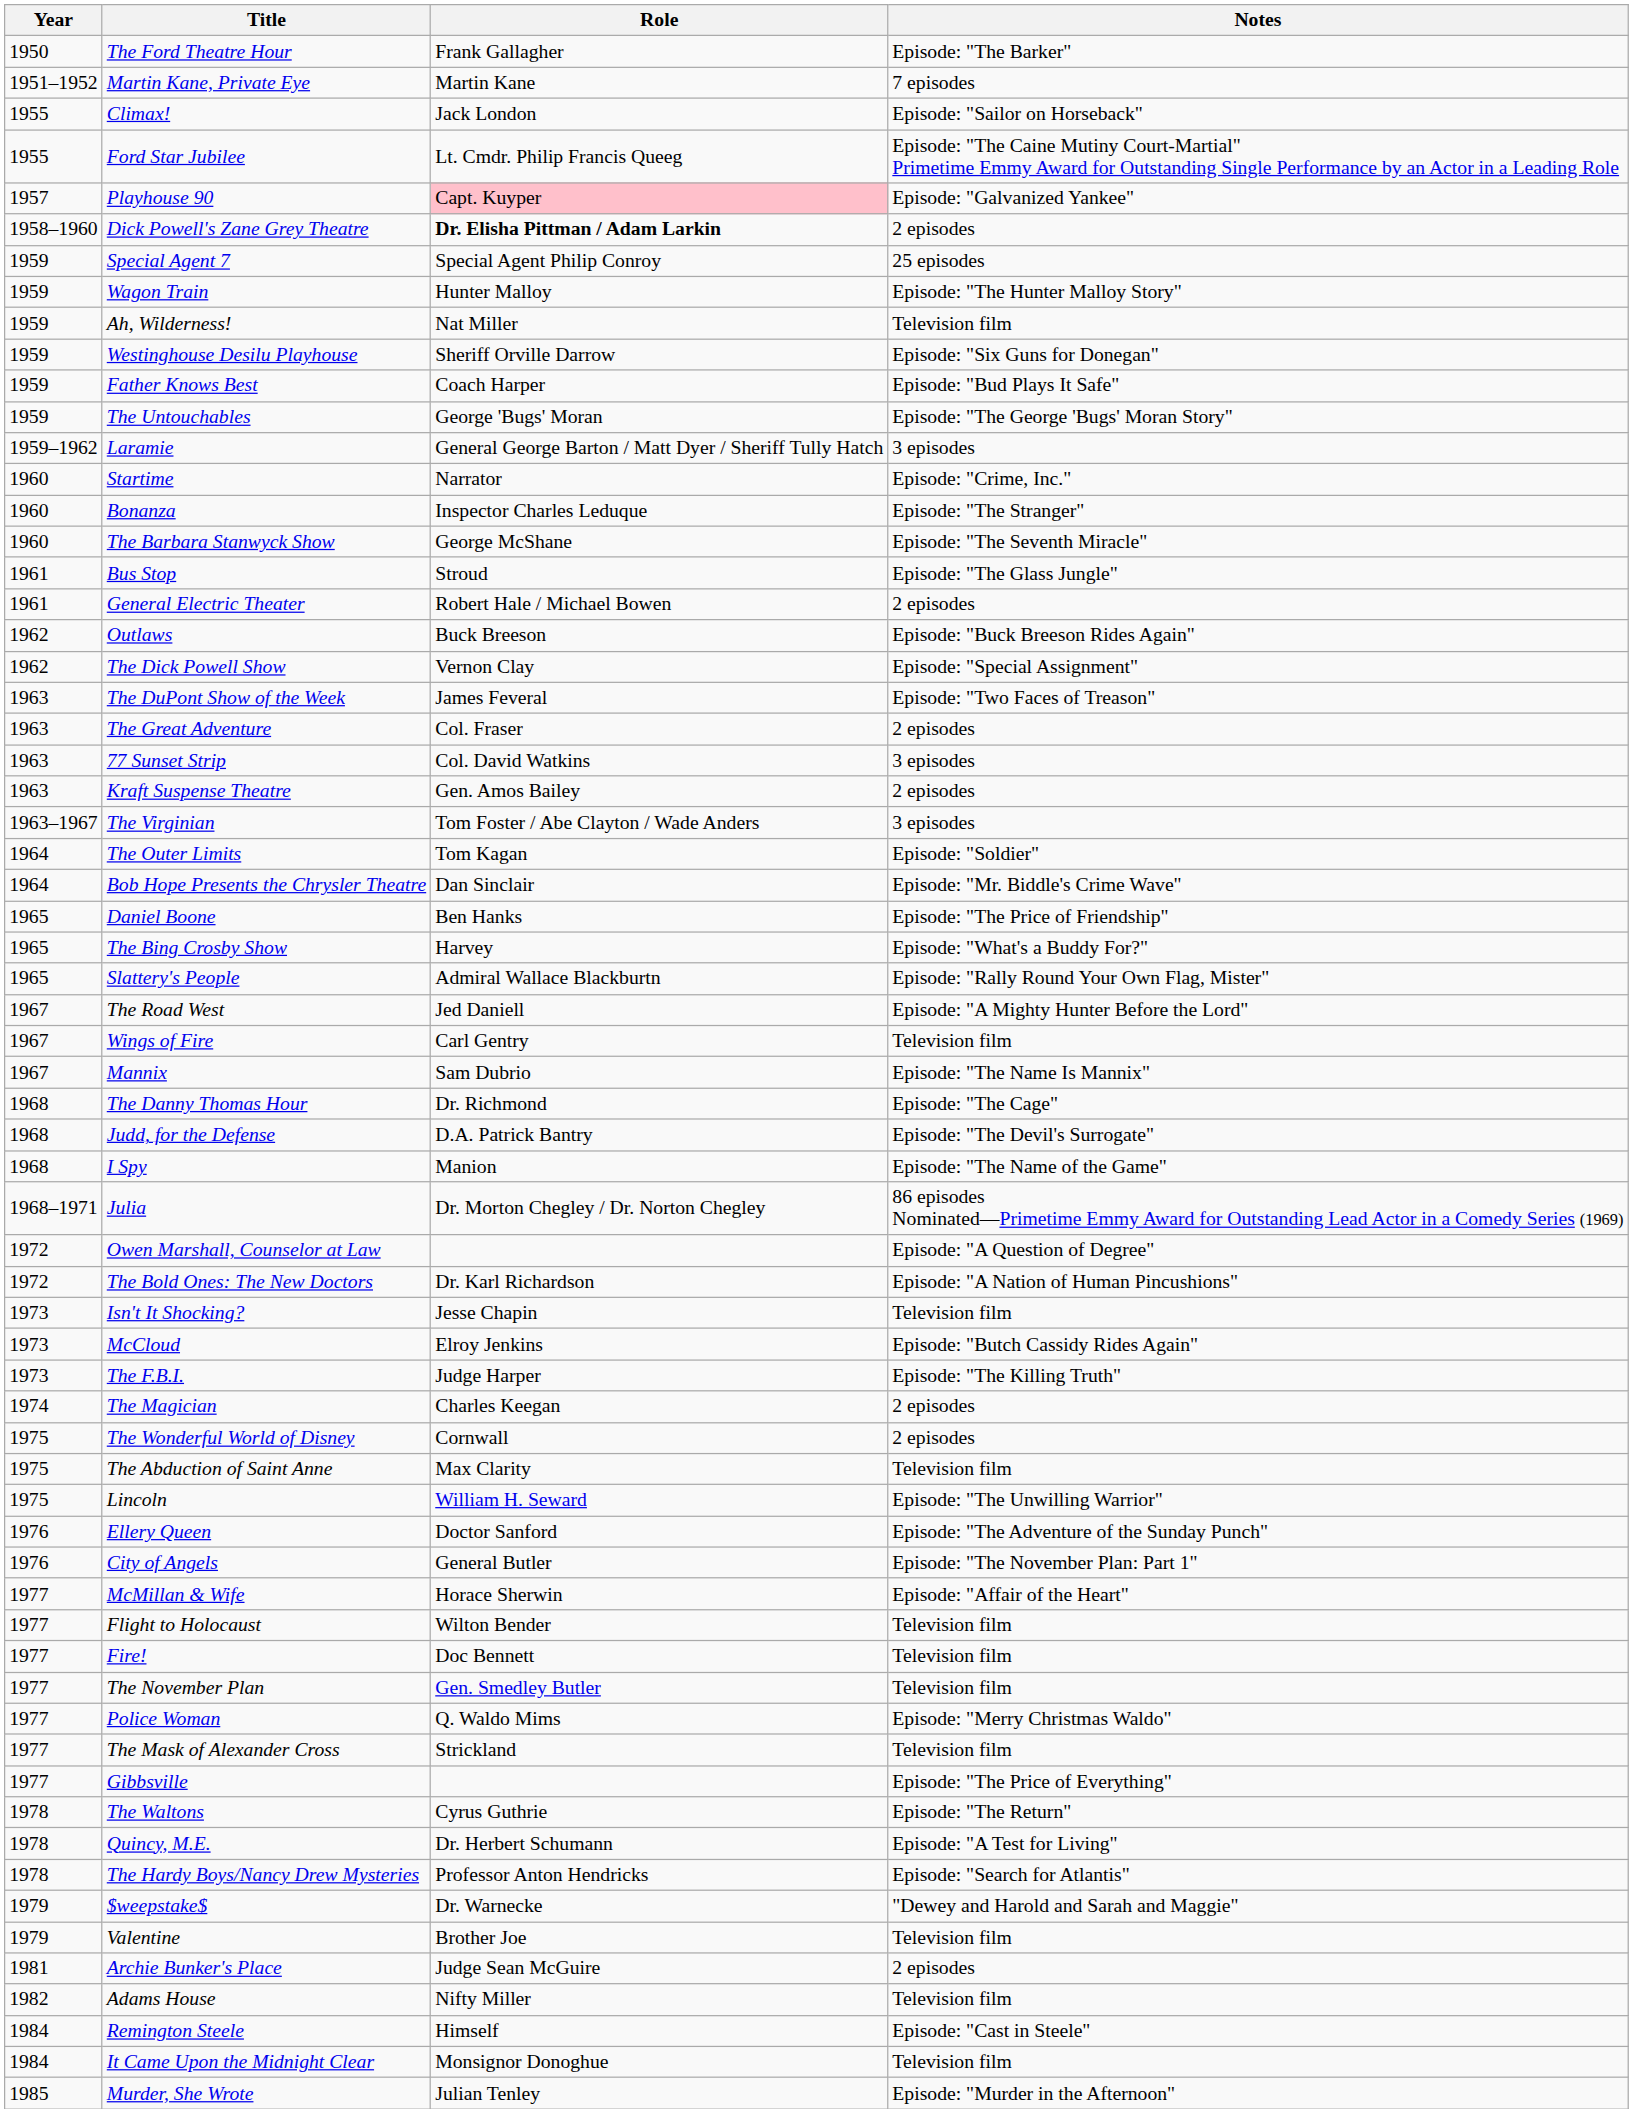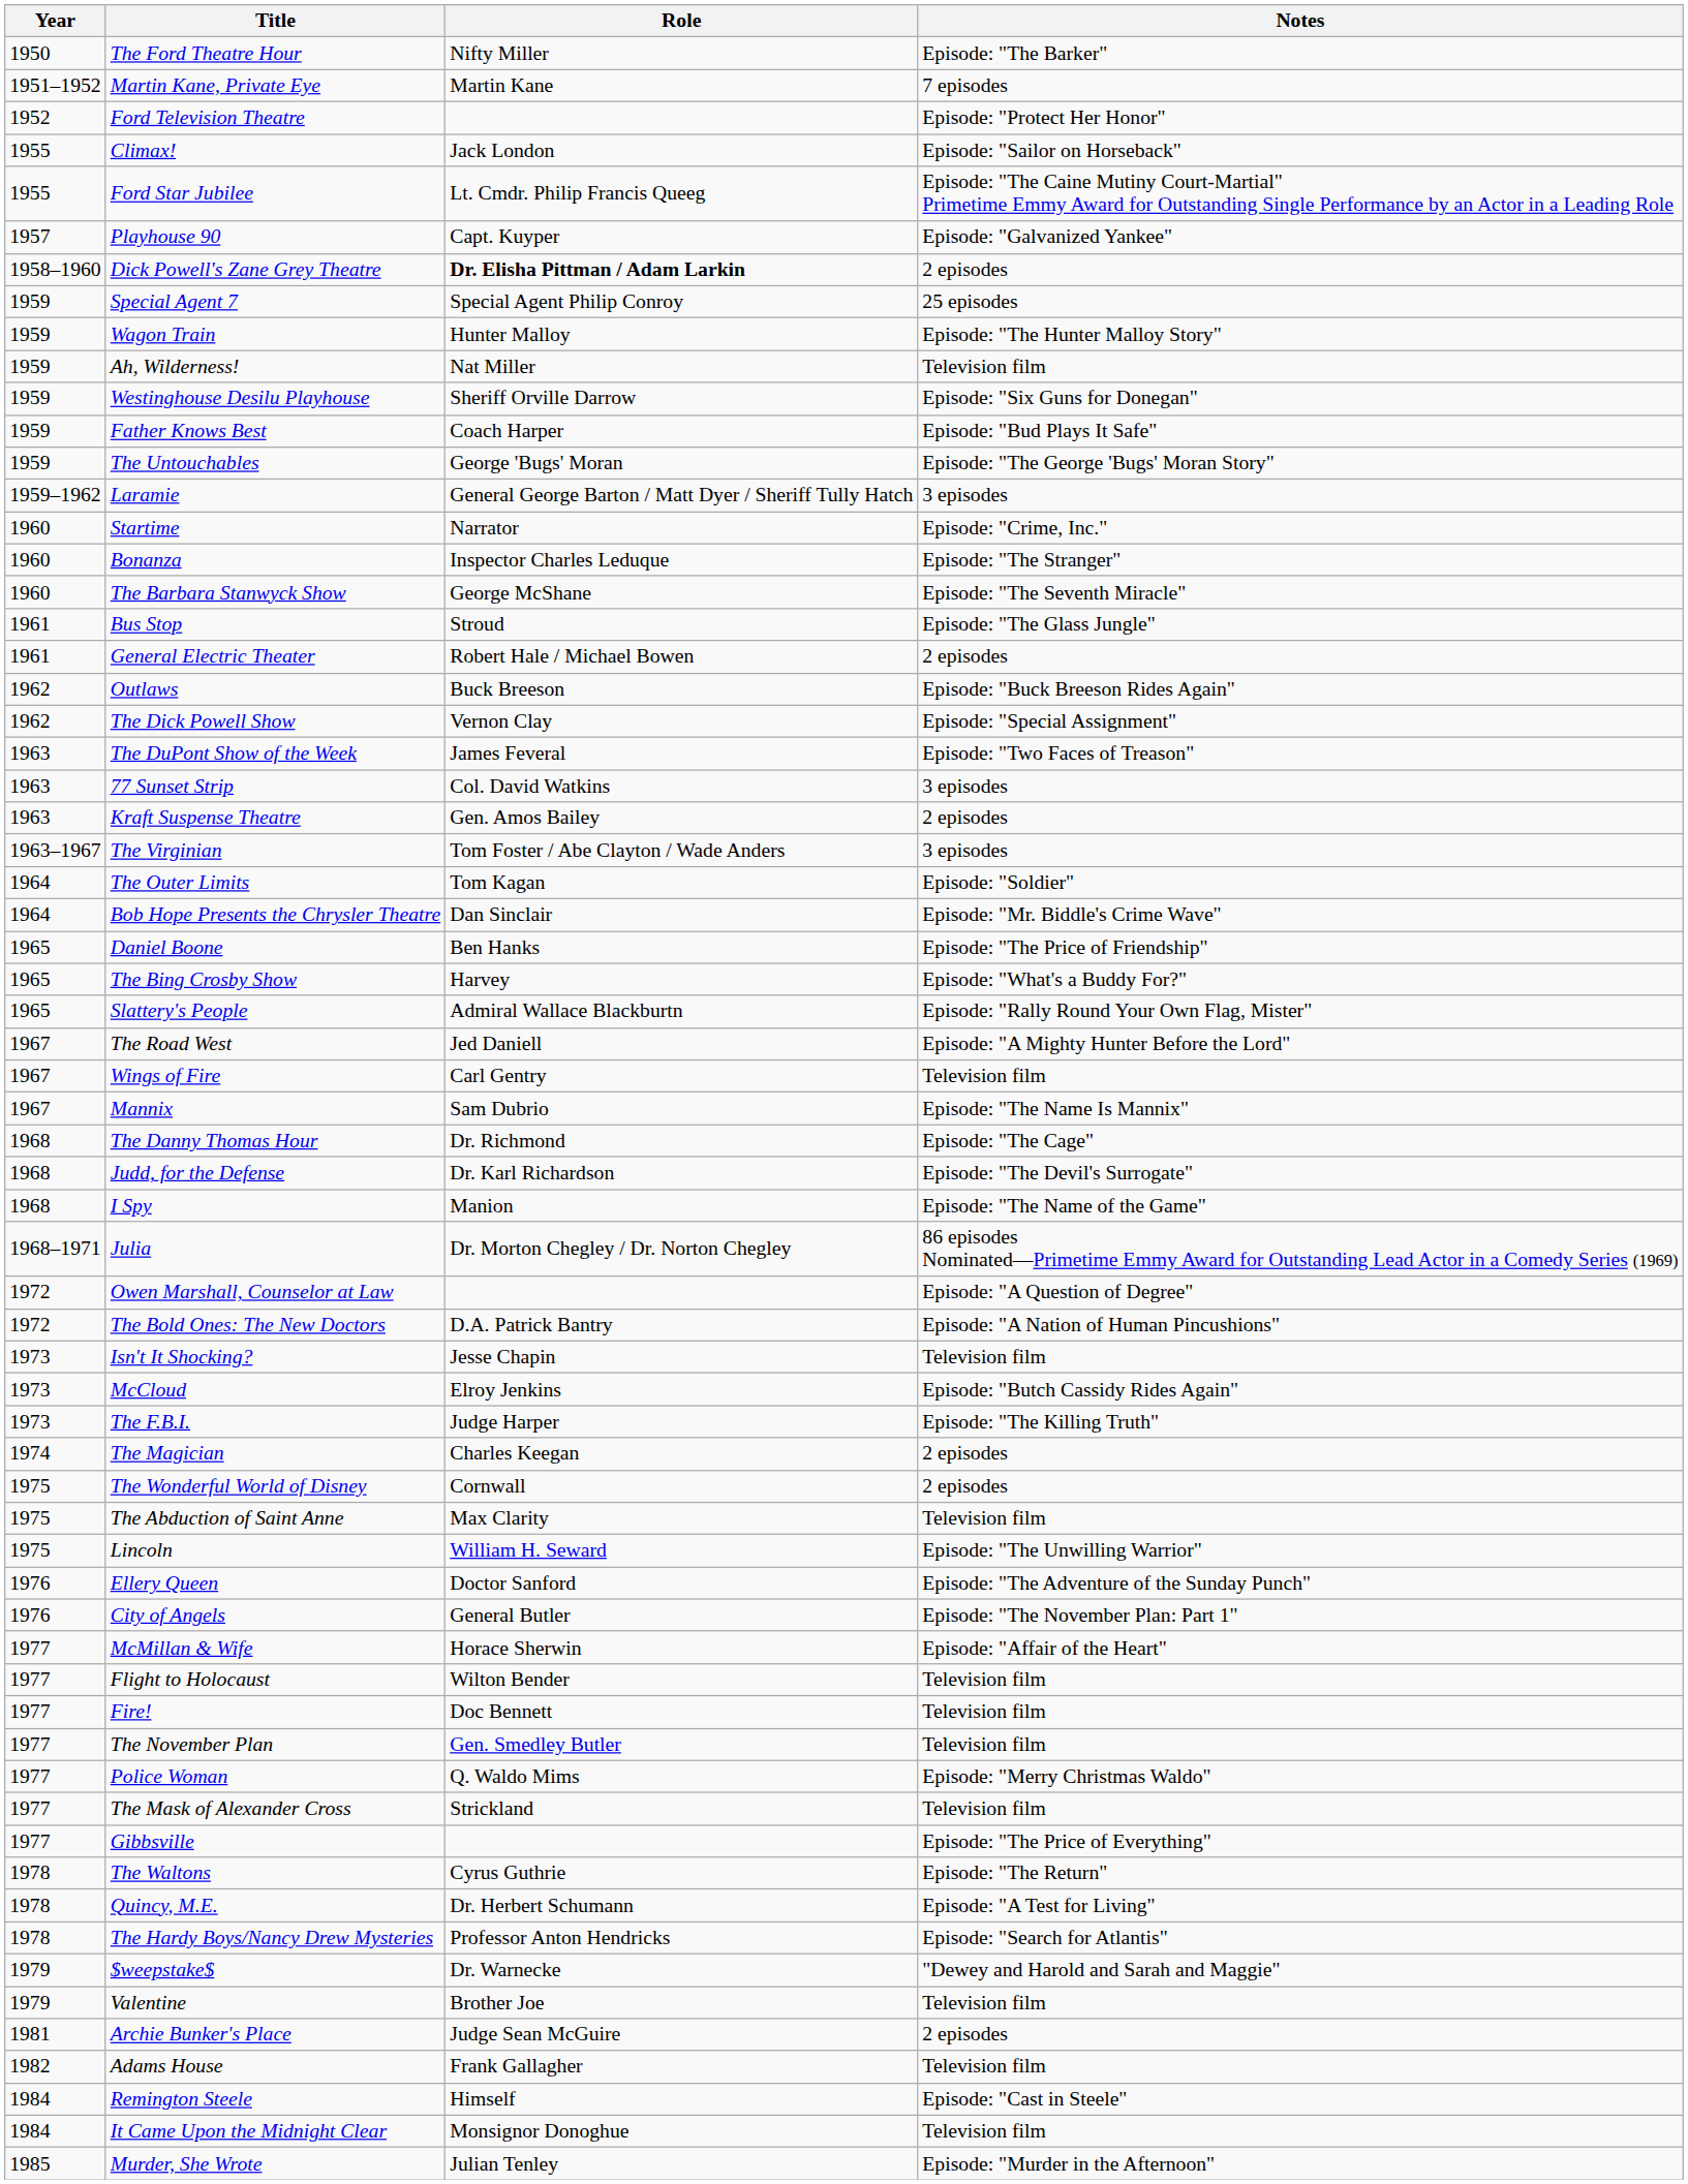The Ford Theatre Hour | Role: Frank Gallagher -> Nifty Miller
+ row: 1952 | Ford Television Theatre | Episode: "Protect Her Honor"
Playhouse 90 | Role: pink background -> no background
- row: 1963 | The Great Adventure | Col. Fraser | 2 episodes
Judd, for the Defense | Role: D.A. Patrick Bantry -> Dr. Karl Richardson
The Bold Ones: The New Doctors | Role: Dr. Karl Richardson -> D.A. Patrick Bantry
Adams House | Role: Nifty Miller -> Frank Gallagher
